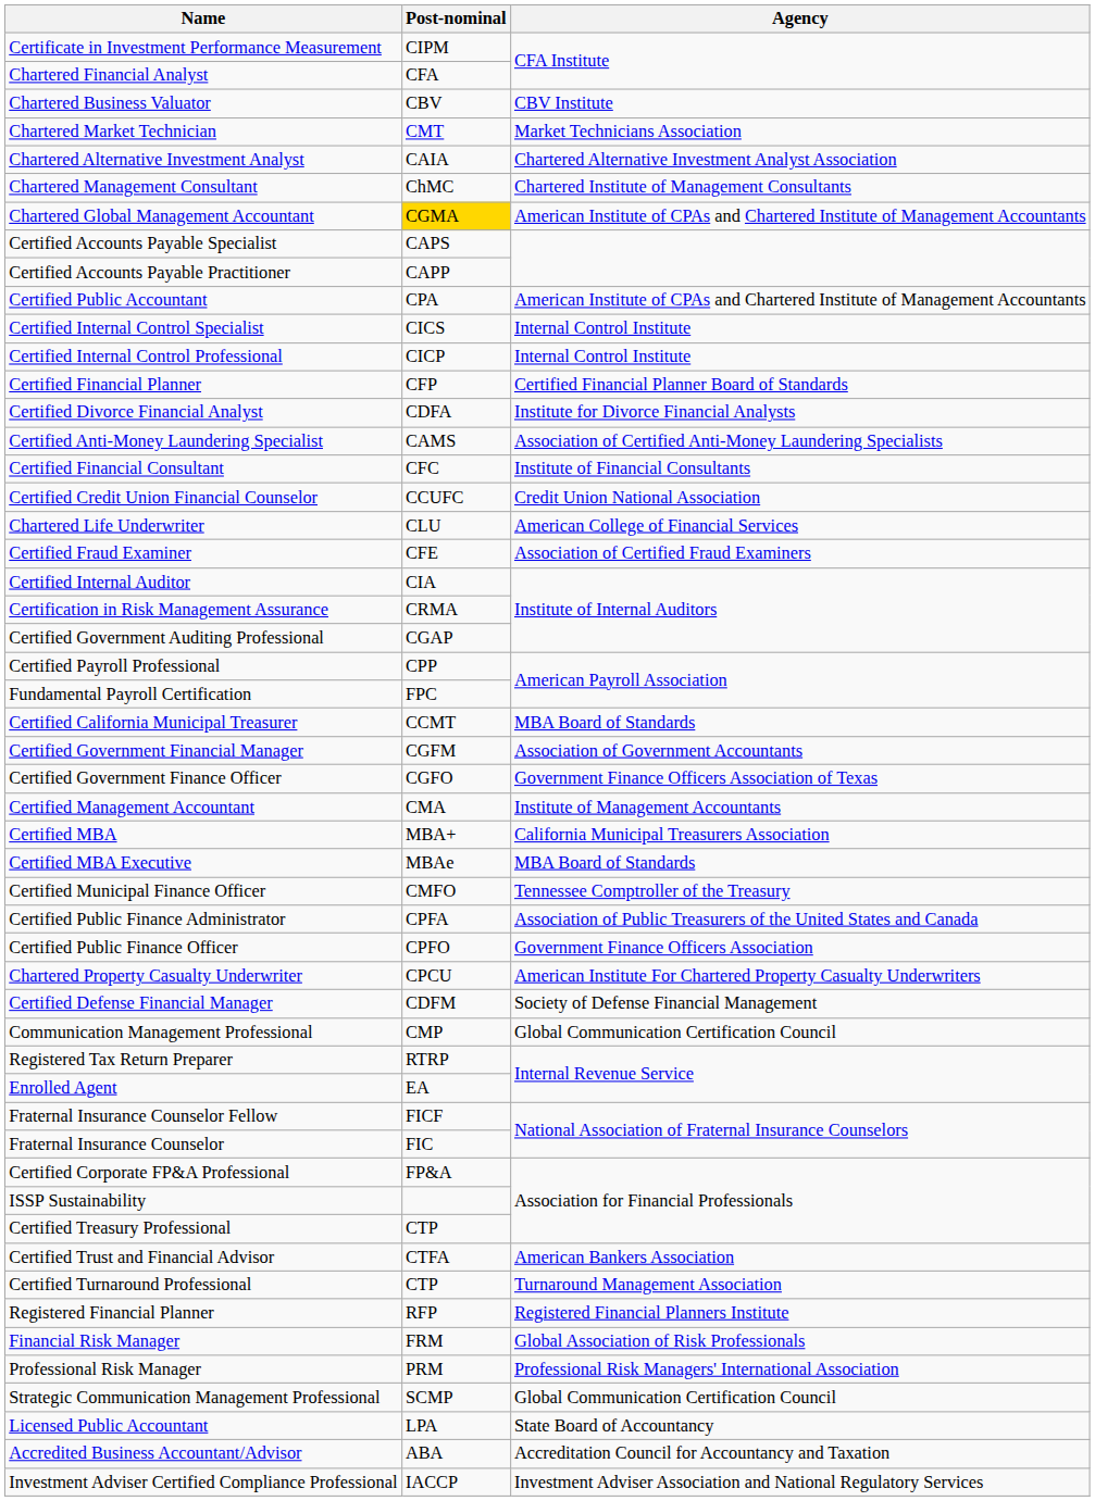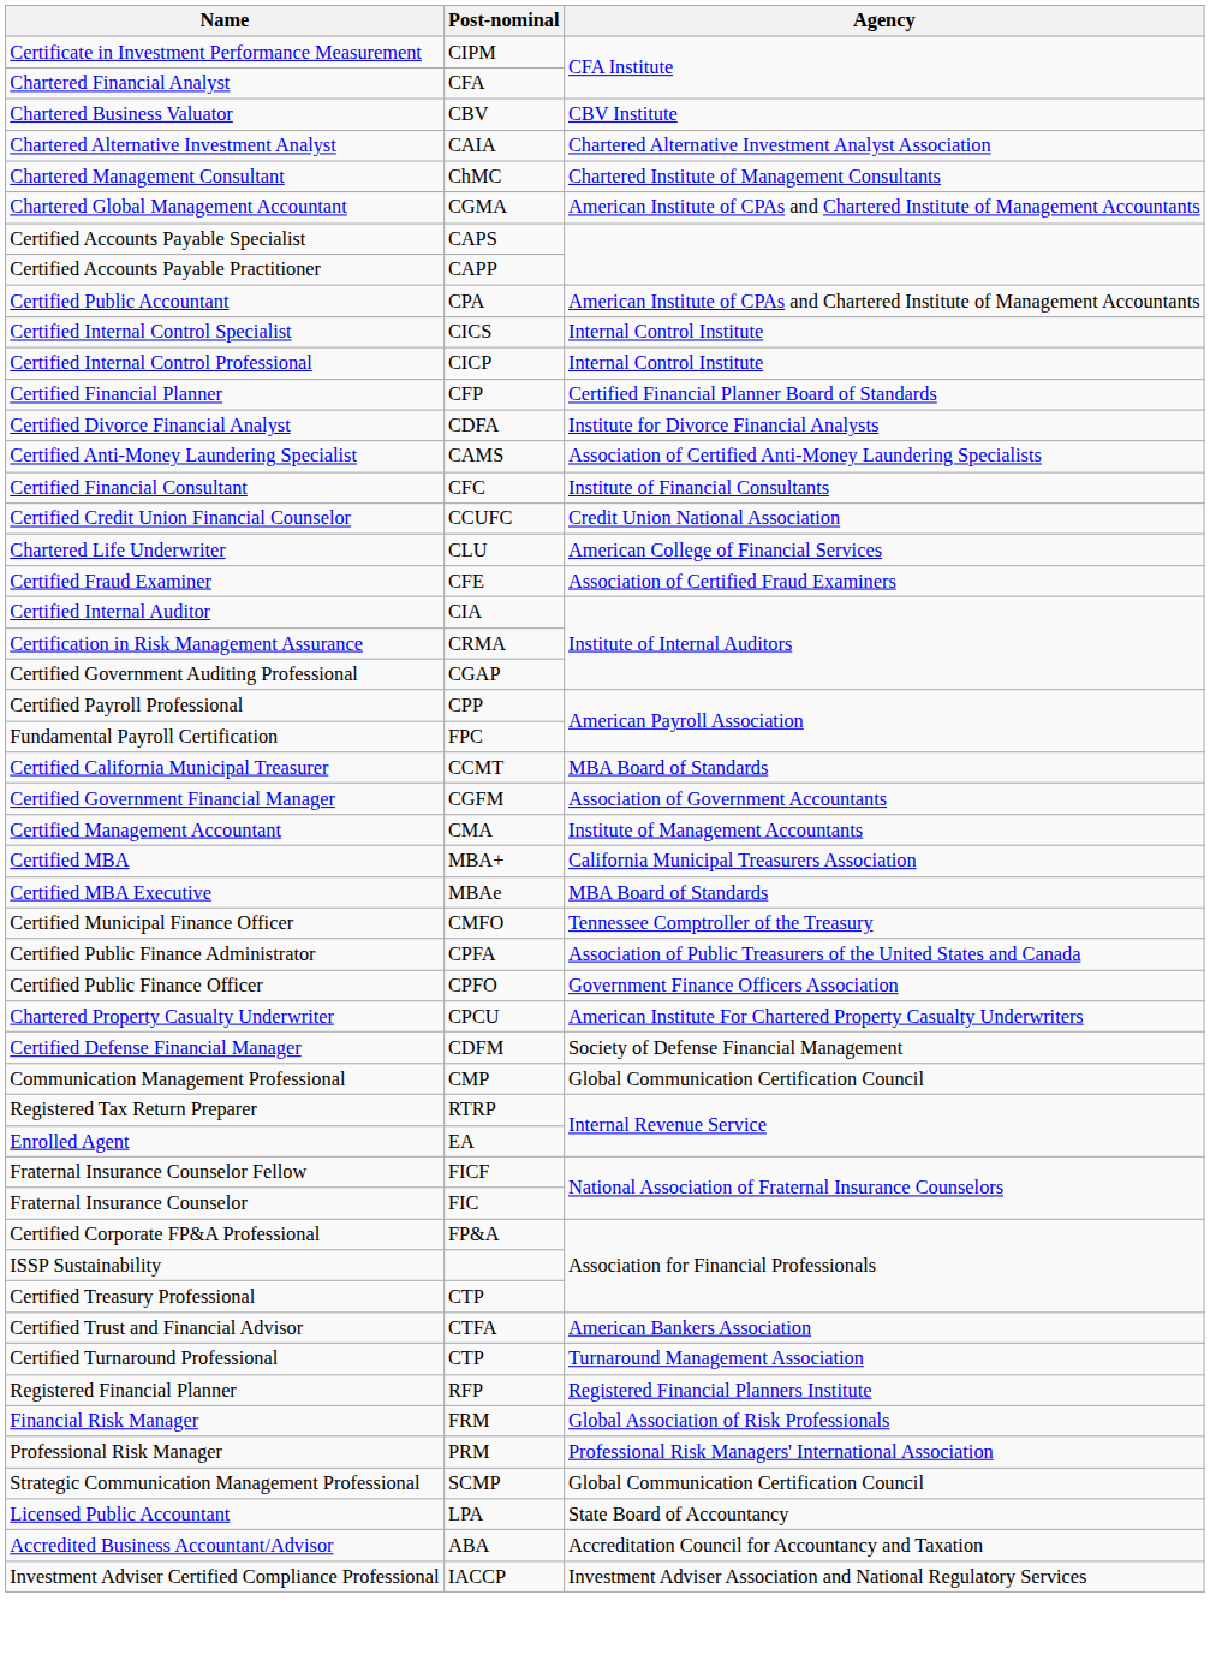- row: Chartered Market Technician | CMT | Market Technicians Association
Chartered Global Management Accountant | Post-nominal: gold background -> no background
- row: Certified Government Finance Officer | CGFO | Government Finance Officers Association of Texas
